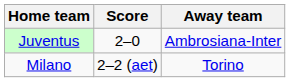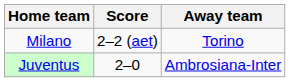rows swapped: Milano <-> Juventus
